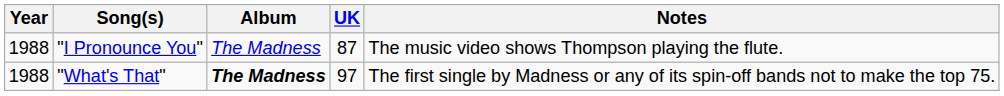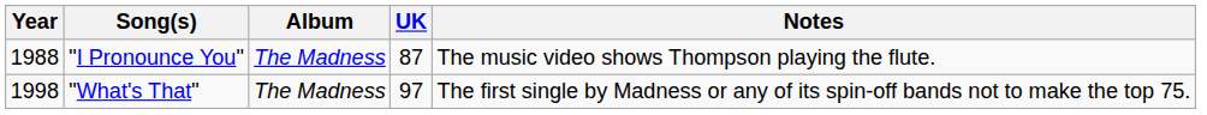"What's That" | Year: 1988 -> 1998
"What's That" | Album: bold -> normal
